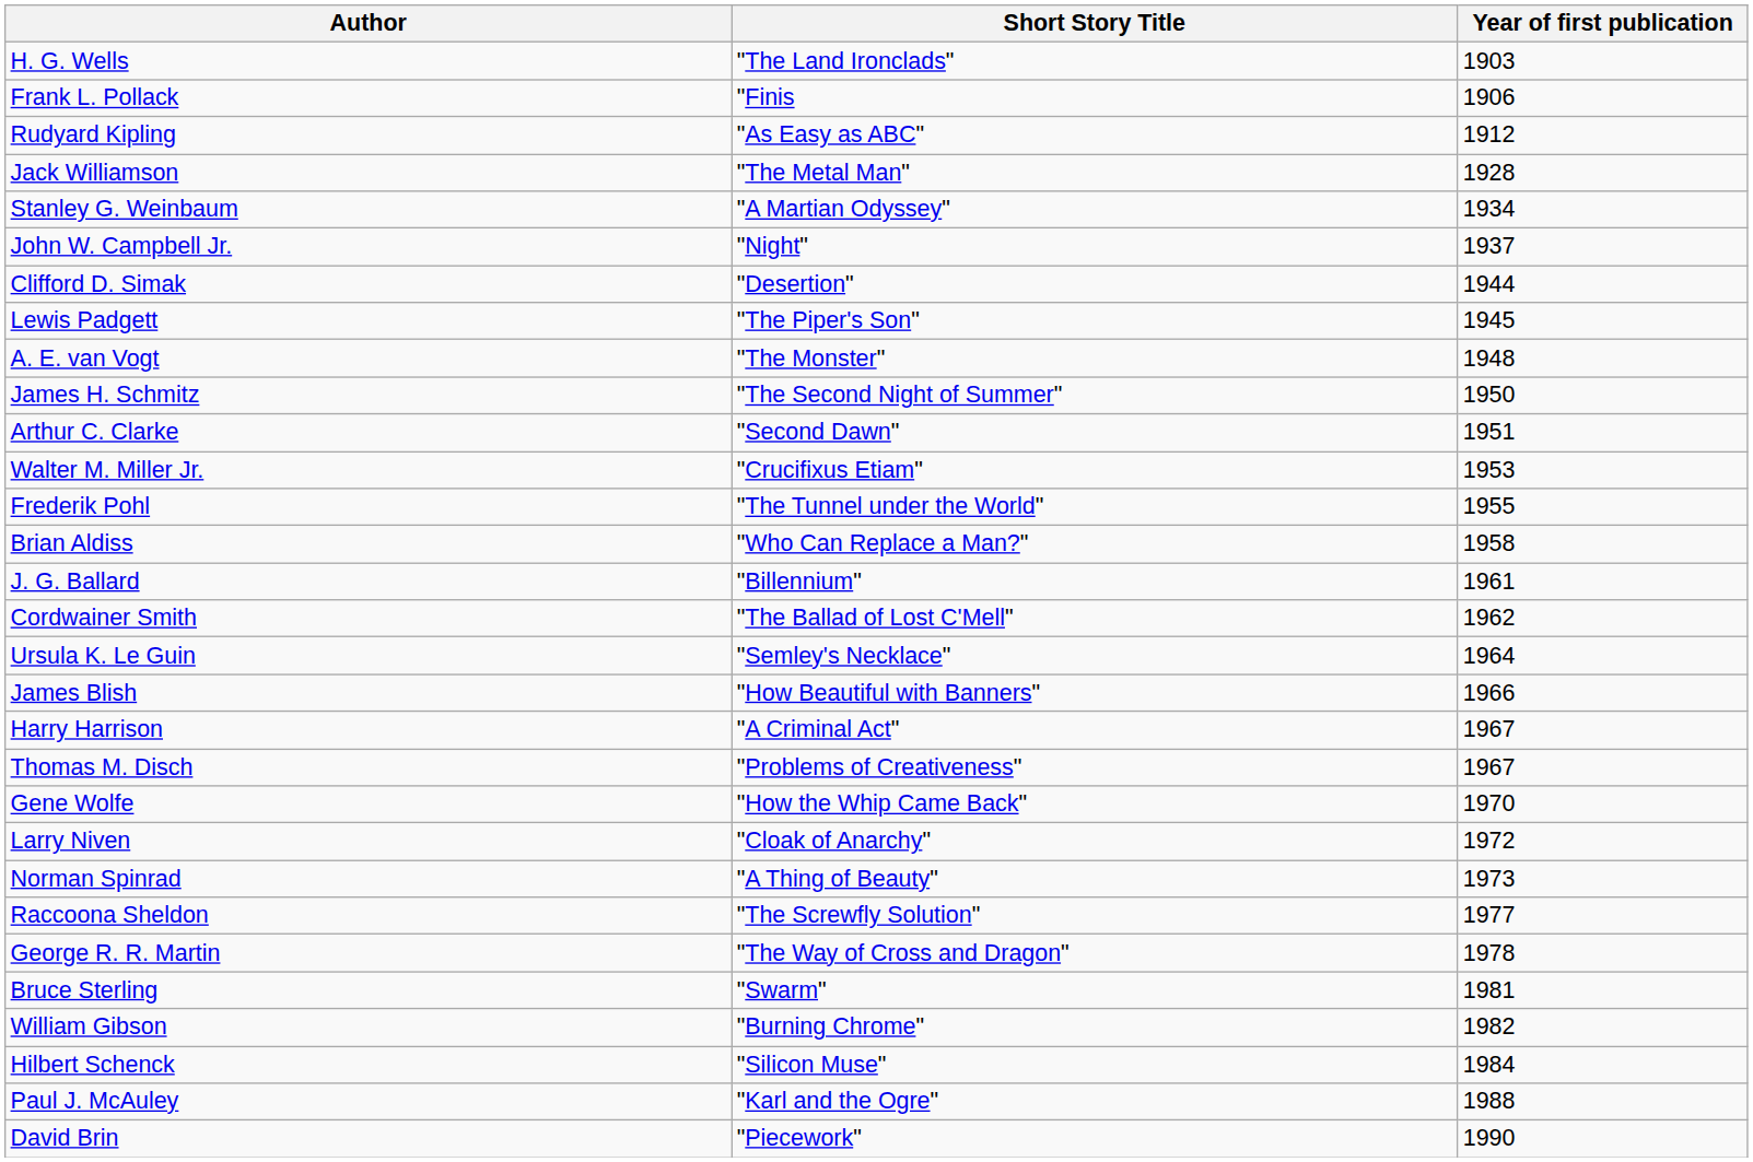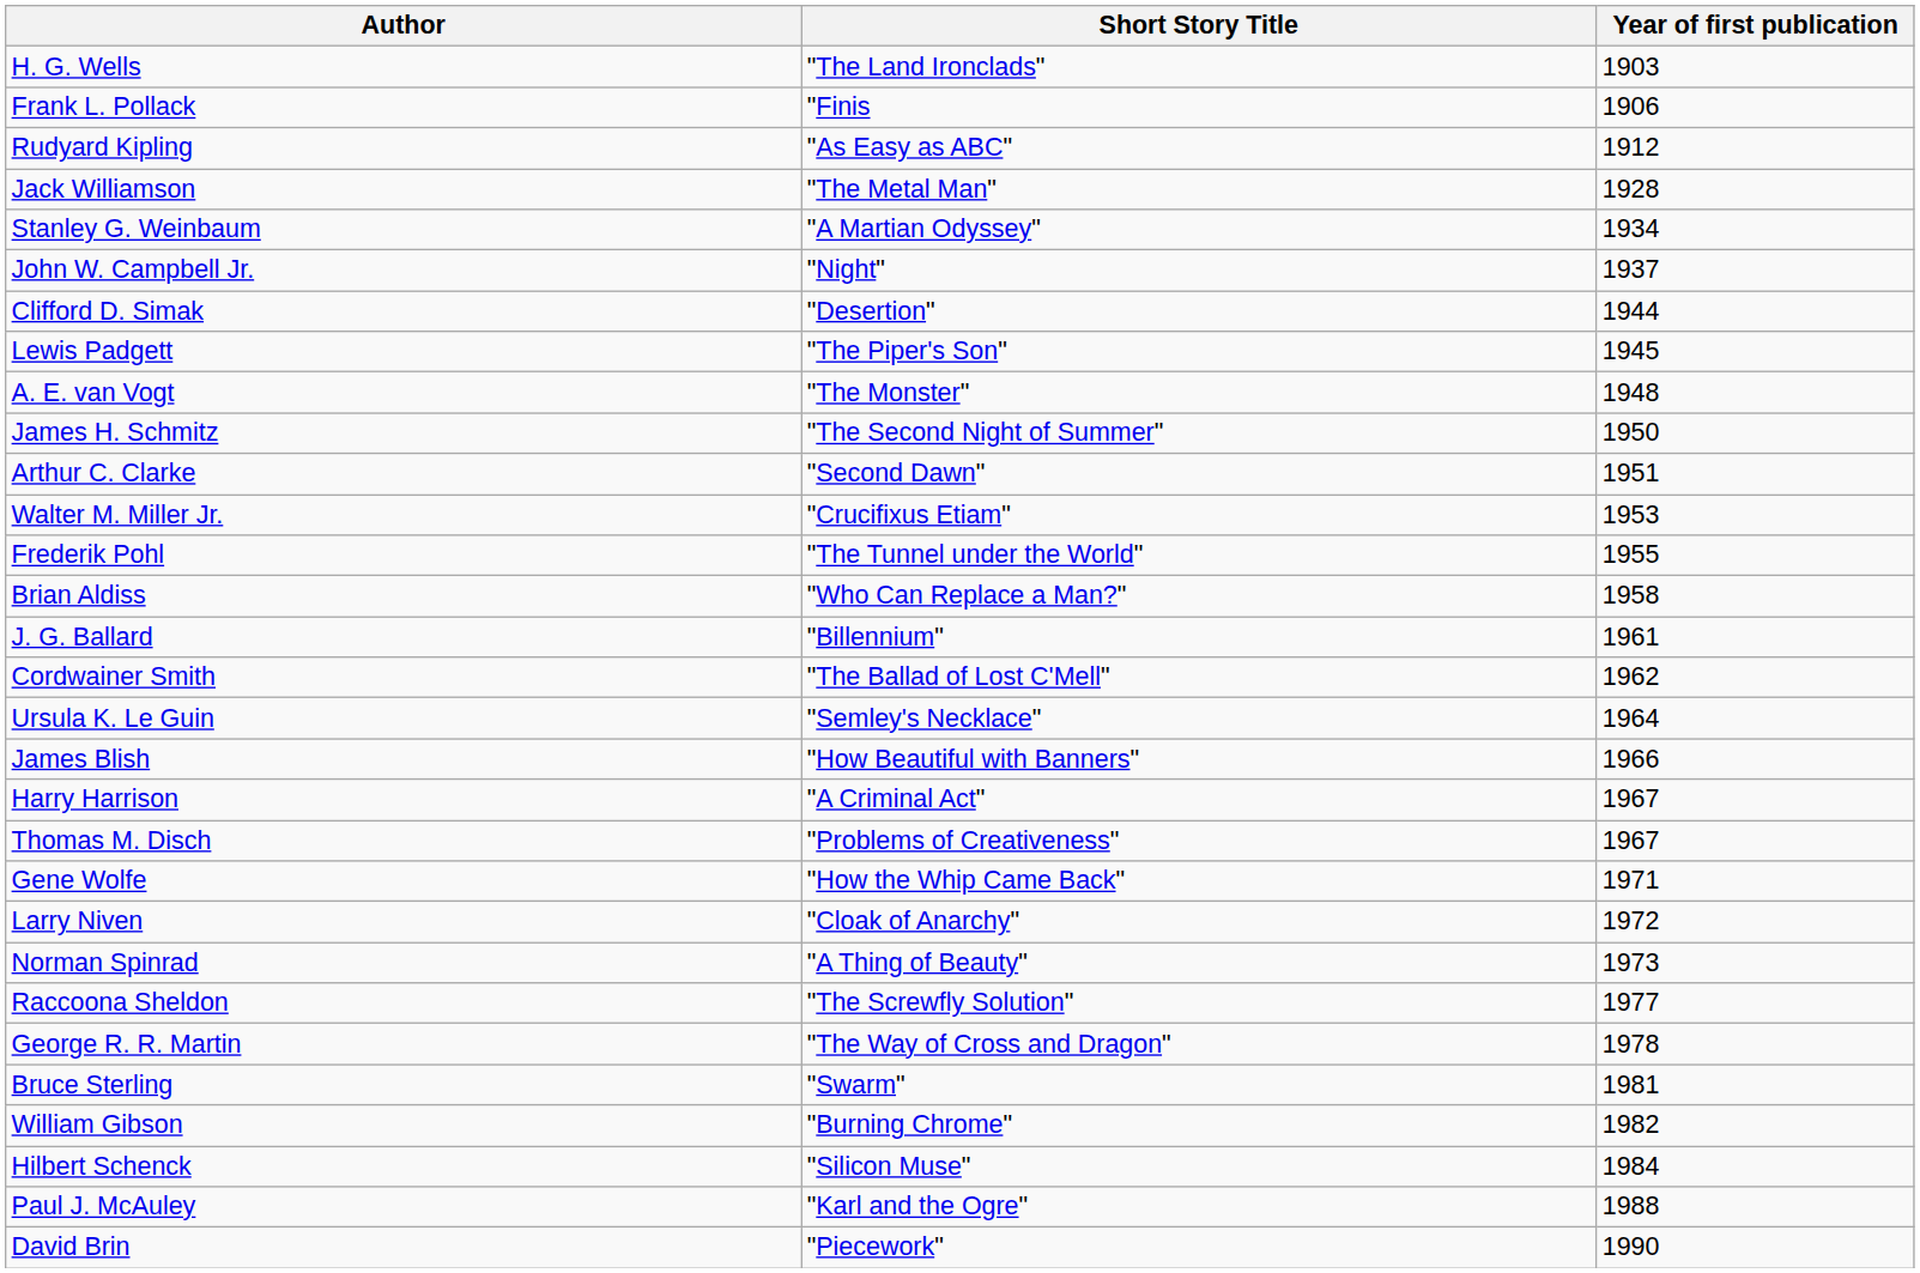Gene Wolfe | Year of first publication: 1970 -> 1971
